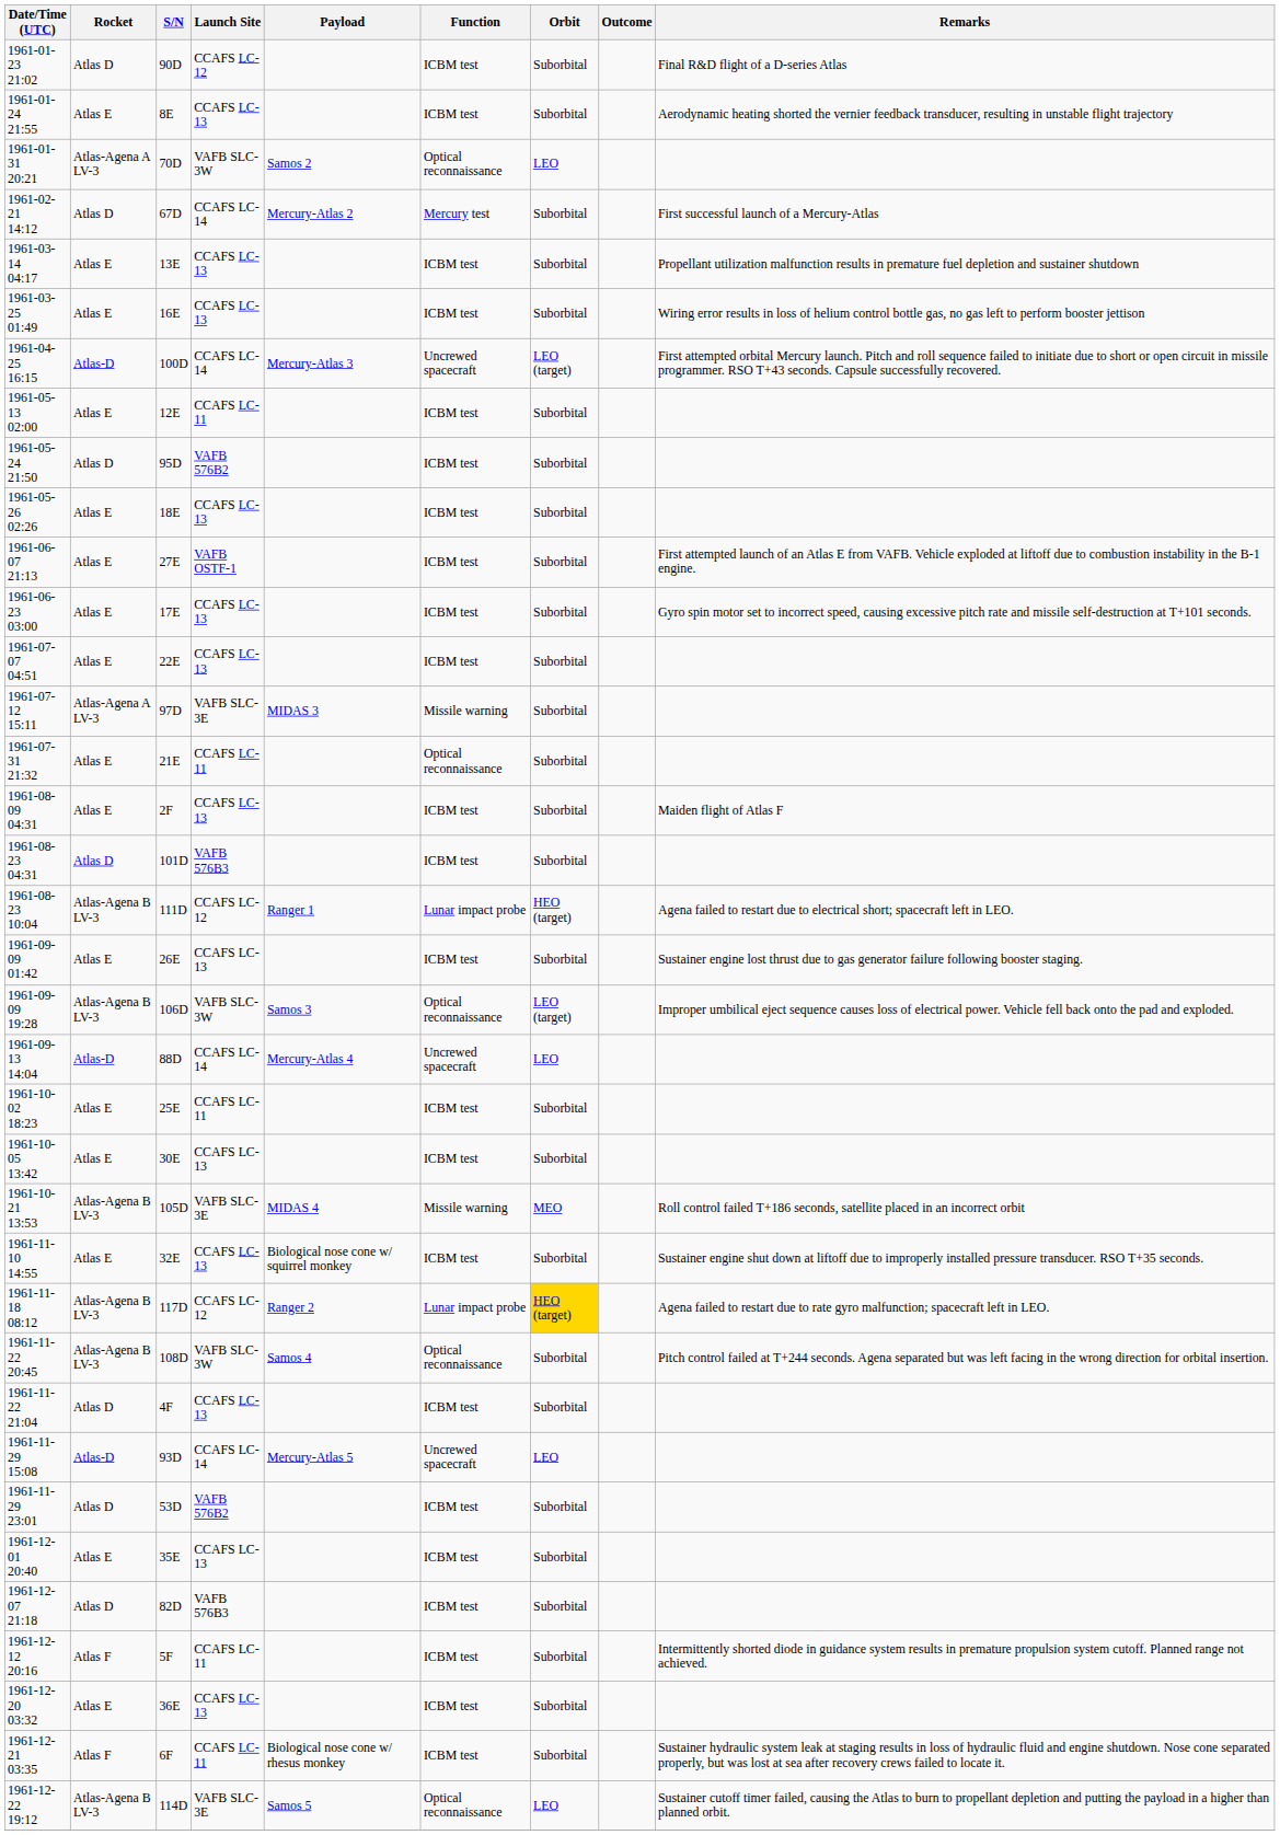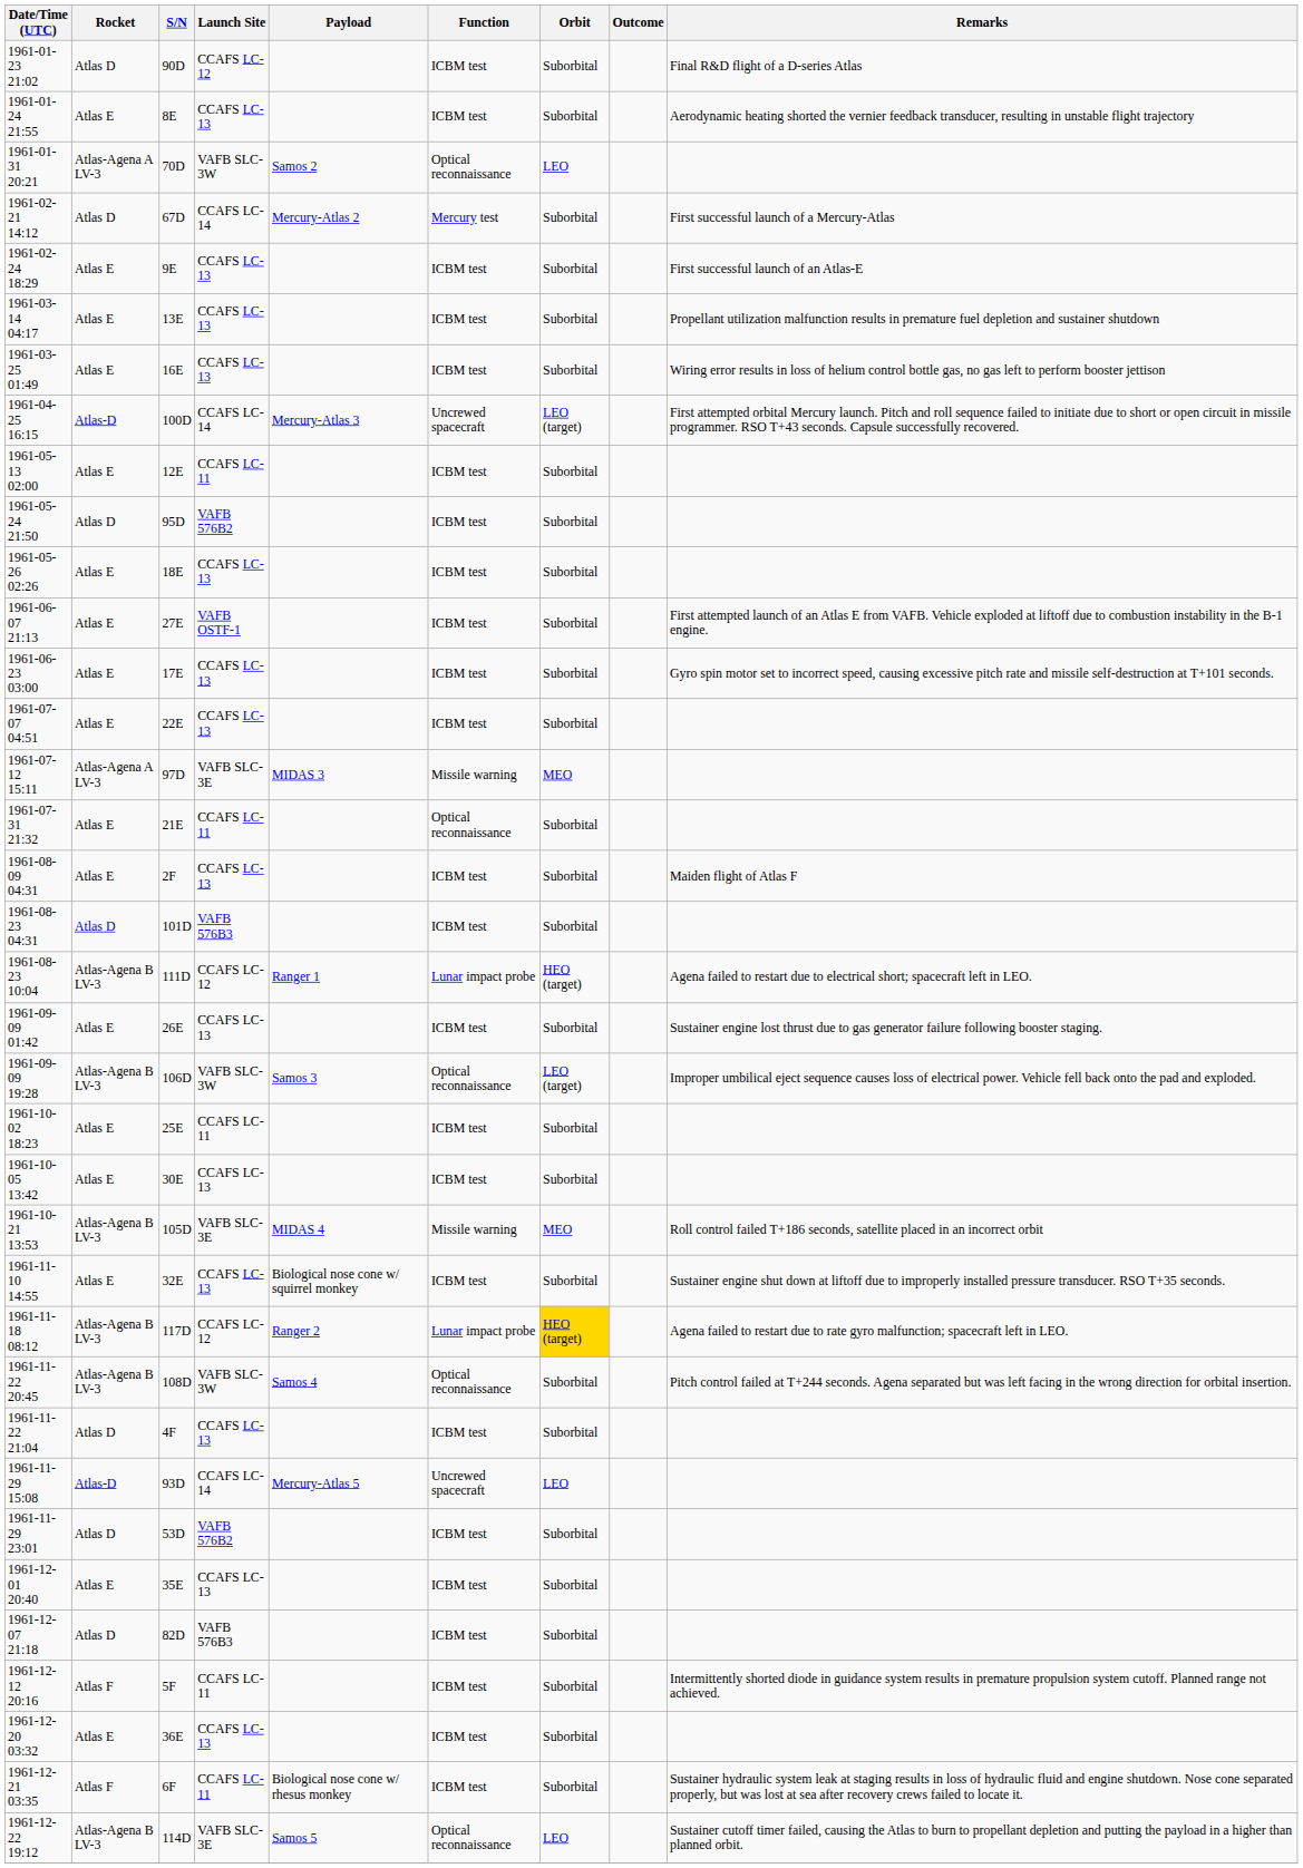+ row: 1961-02-24 18:29 | Atlas E | 9E | CCAFS LC-13 | ICBM test | Suborbital | First successful launch of an Atlas-E
1961-07-12 15:11 | Orbit: Suborbital -> MEO
- row: 1961-09-13 14:04 | Atlas-D | 88D | CCAFS LC-14 | Mercury-Atlas 4 | Uncrewed spacecraft | LEO
